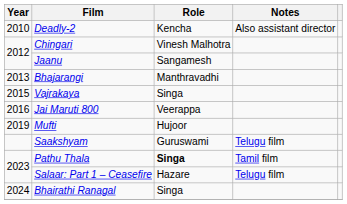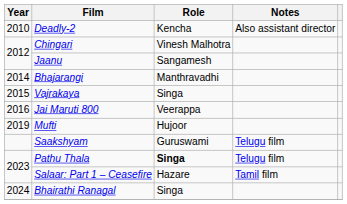Bhajarangi | Year: 2013 -> 2014
Pathu Thala | Notes: Tamil film -> Telugu film
Salaar: Part 1 – Ceasefire | Notes: Telugu film -> Tamil film
